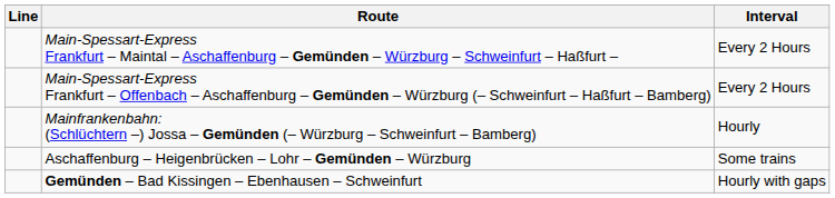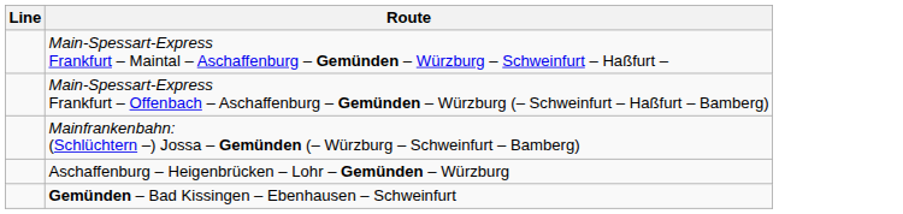- column: Interval | Every 2 Hours | Every 2 Hours | Hourly | Some trains | Hourly with gaps
